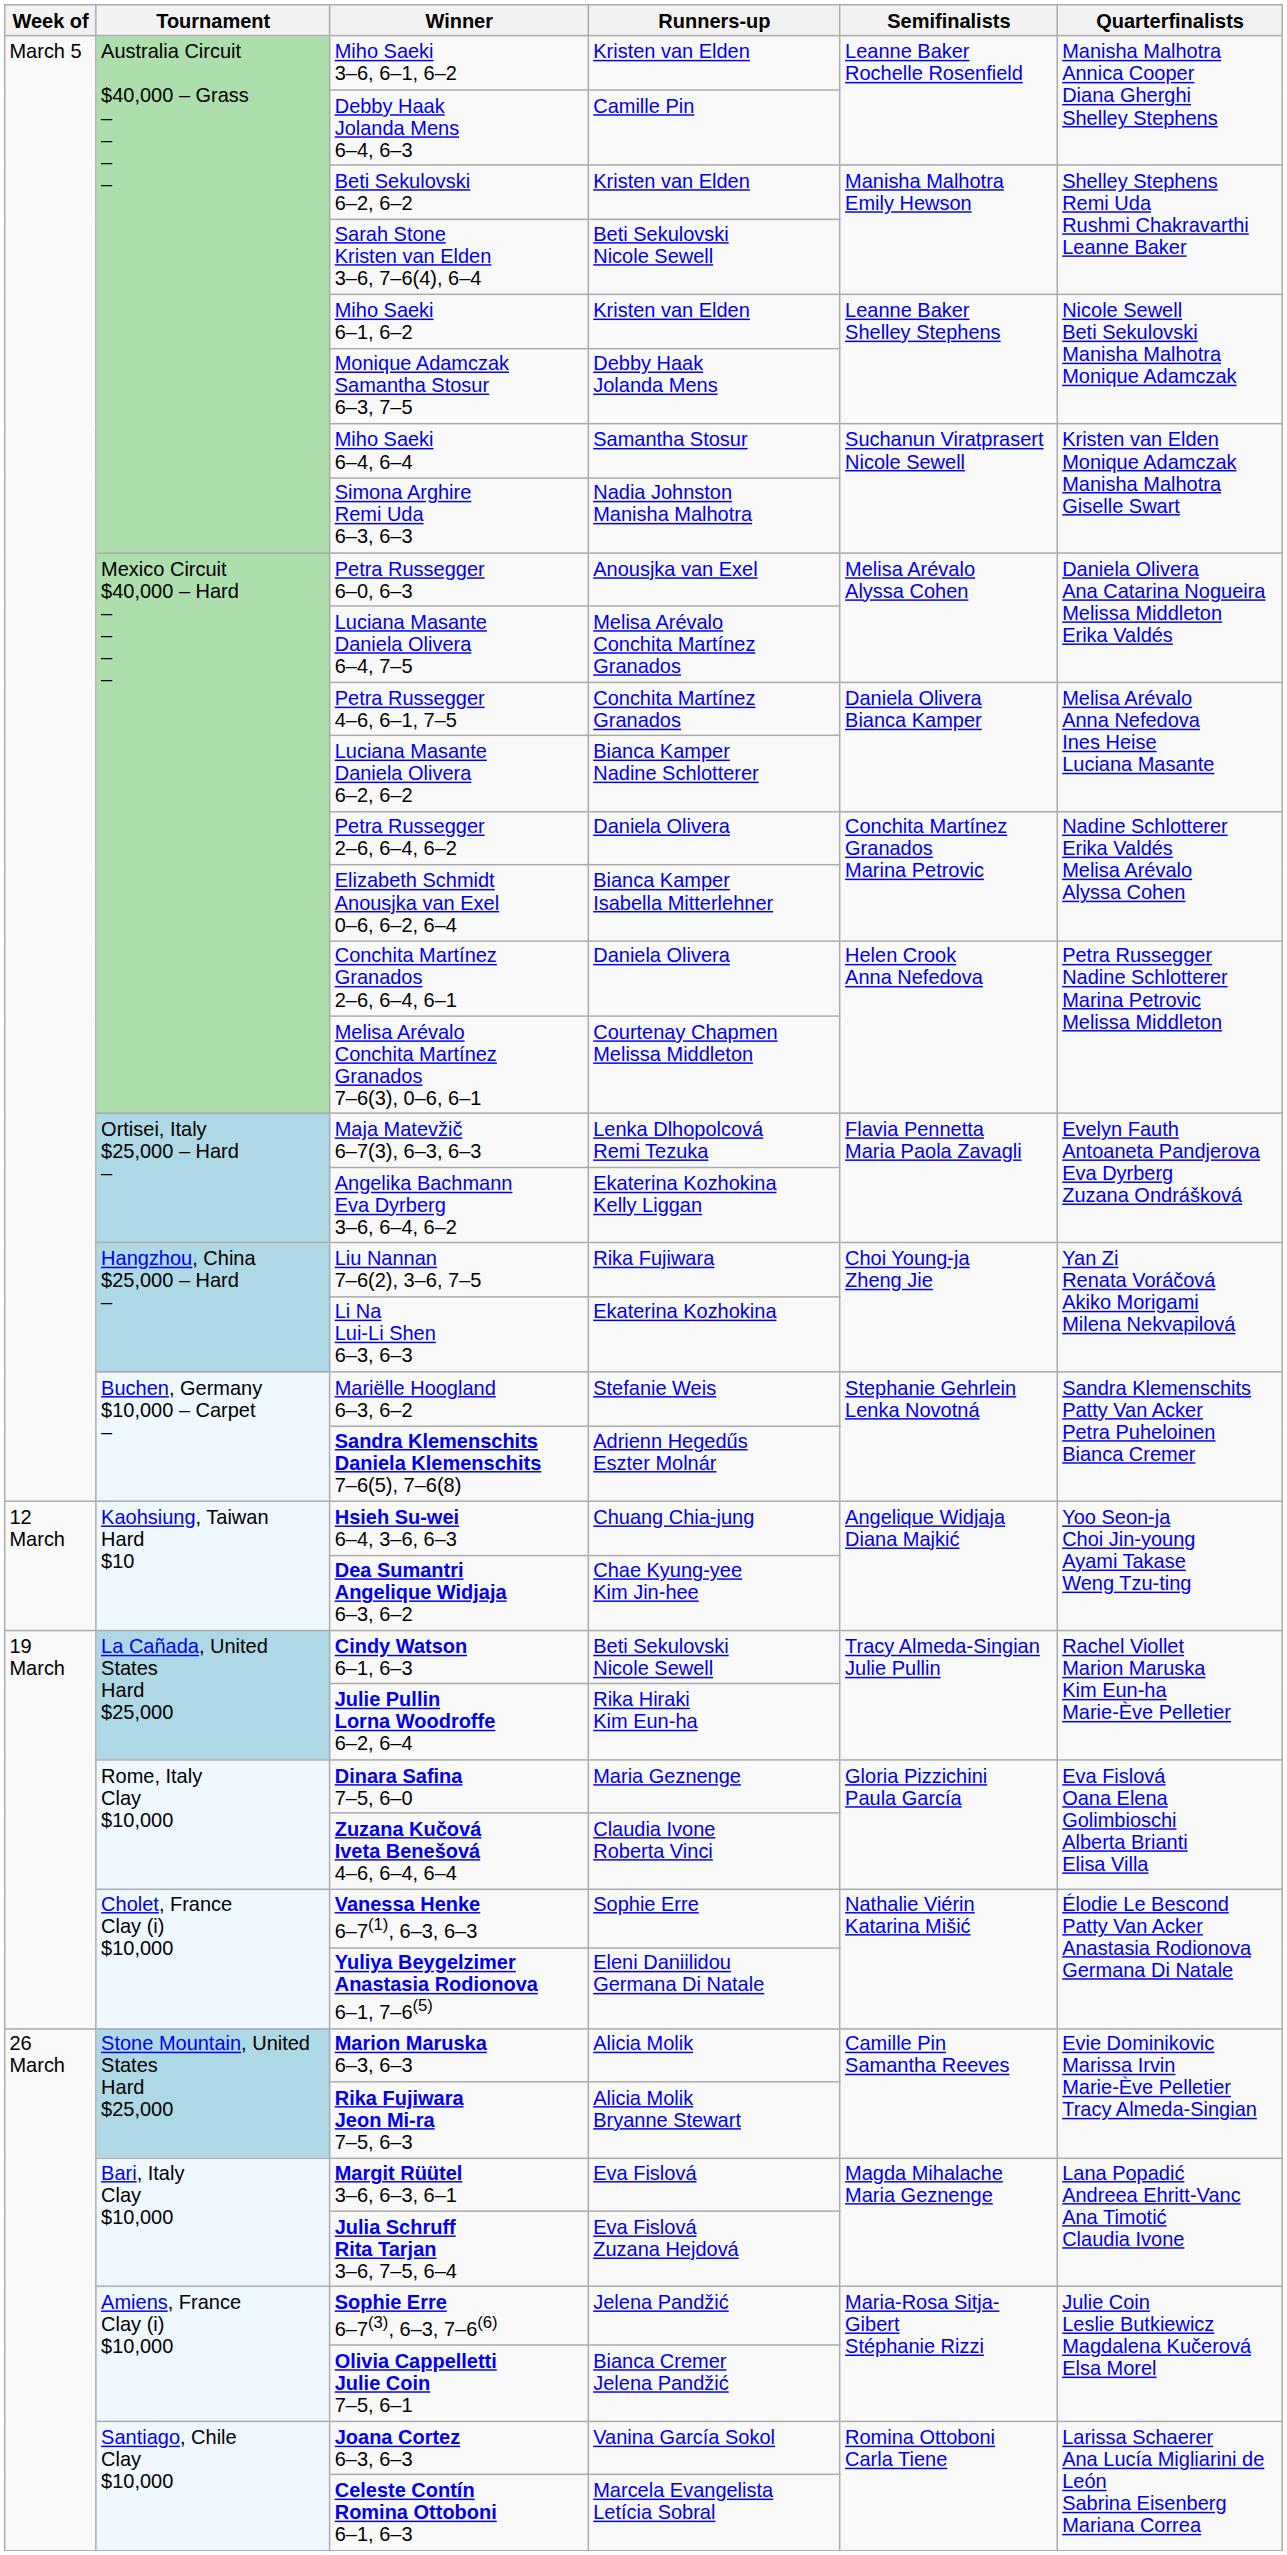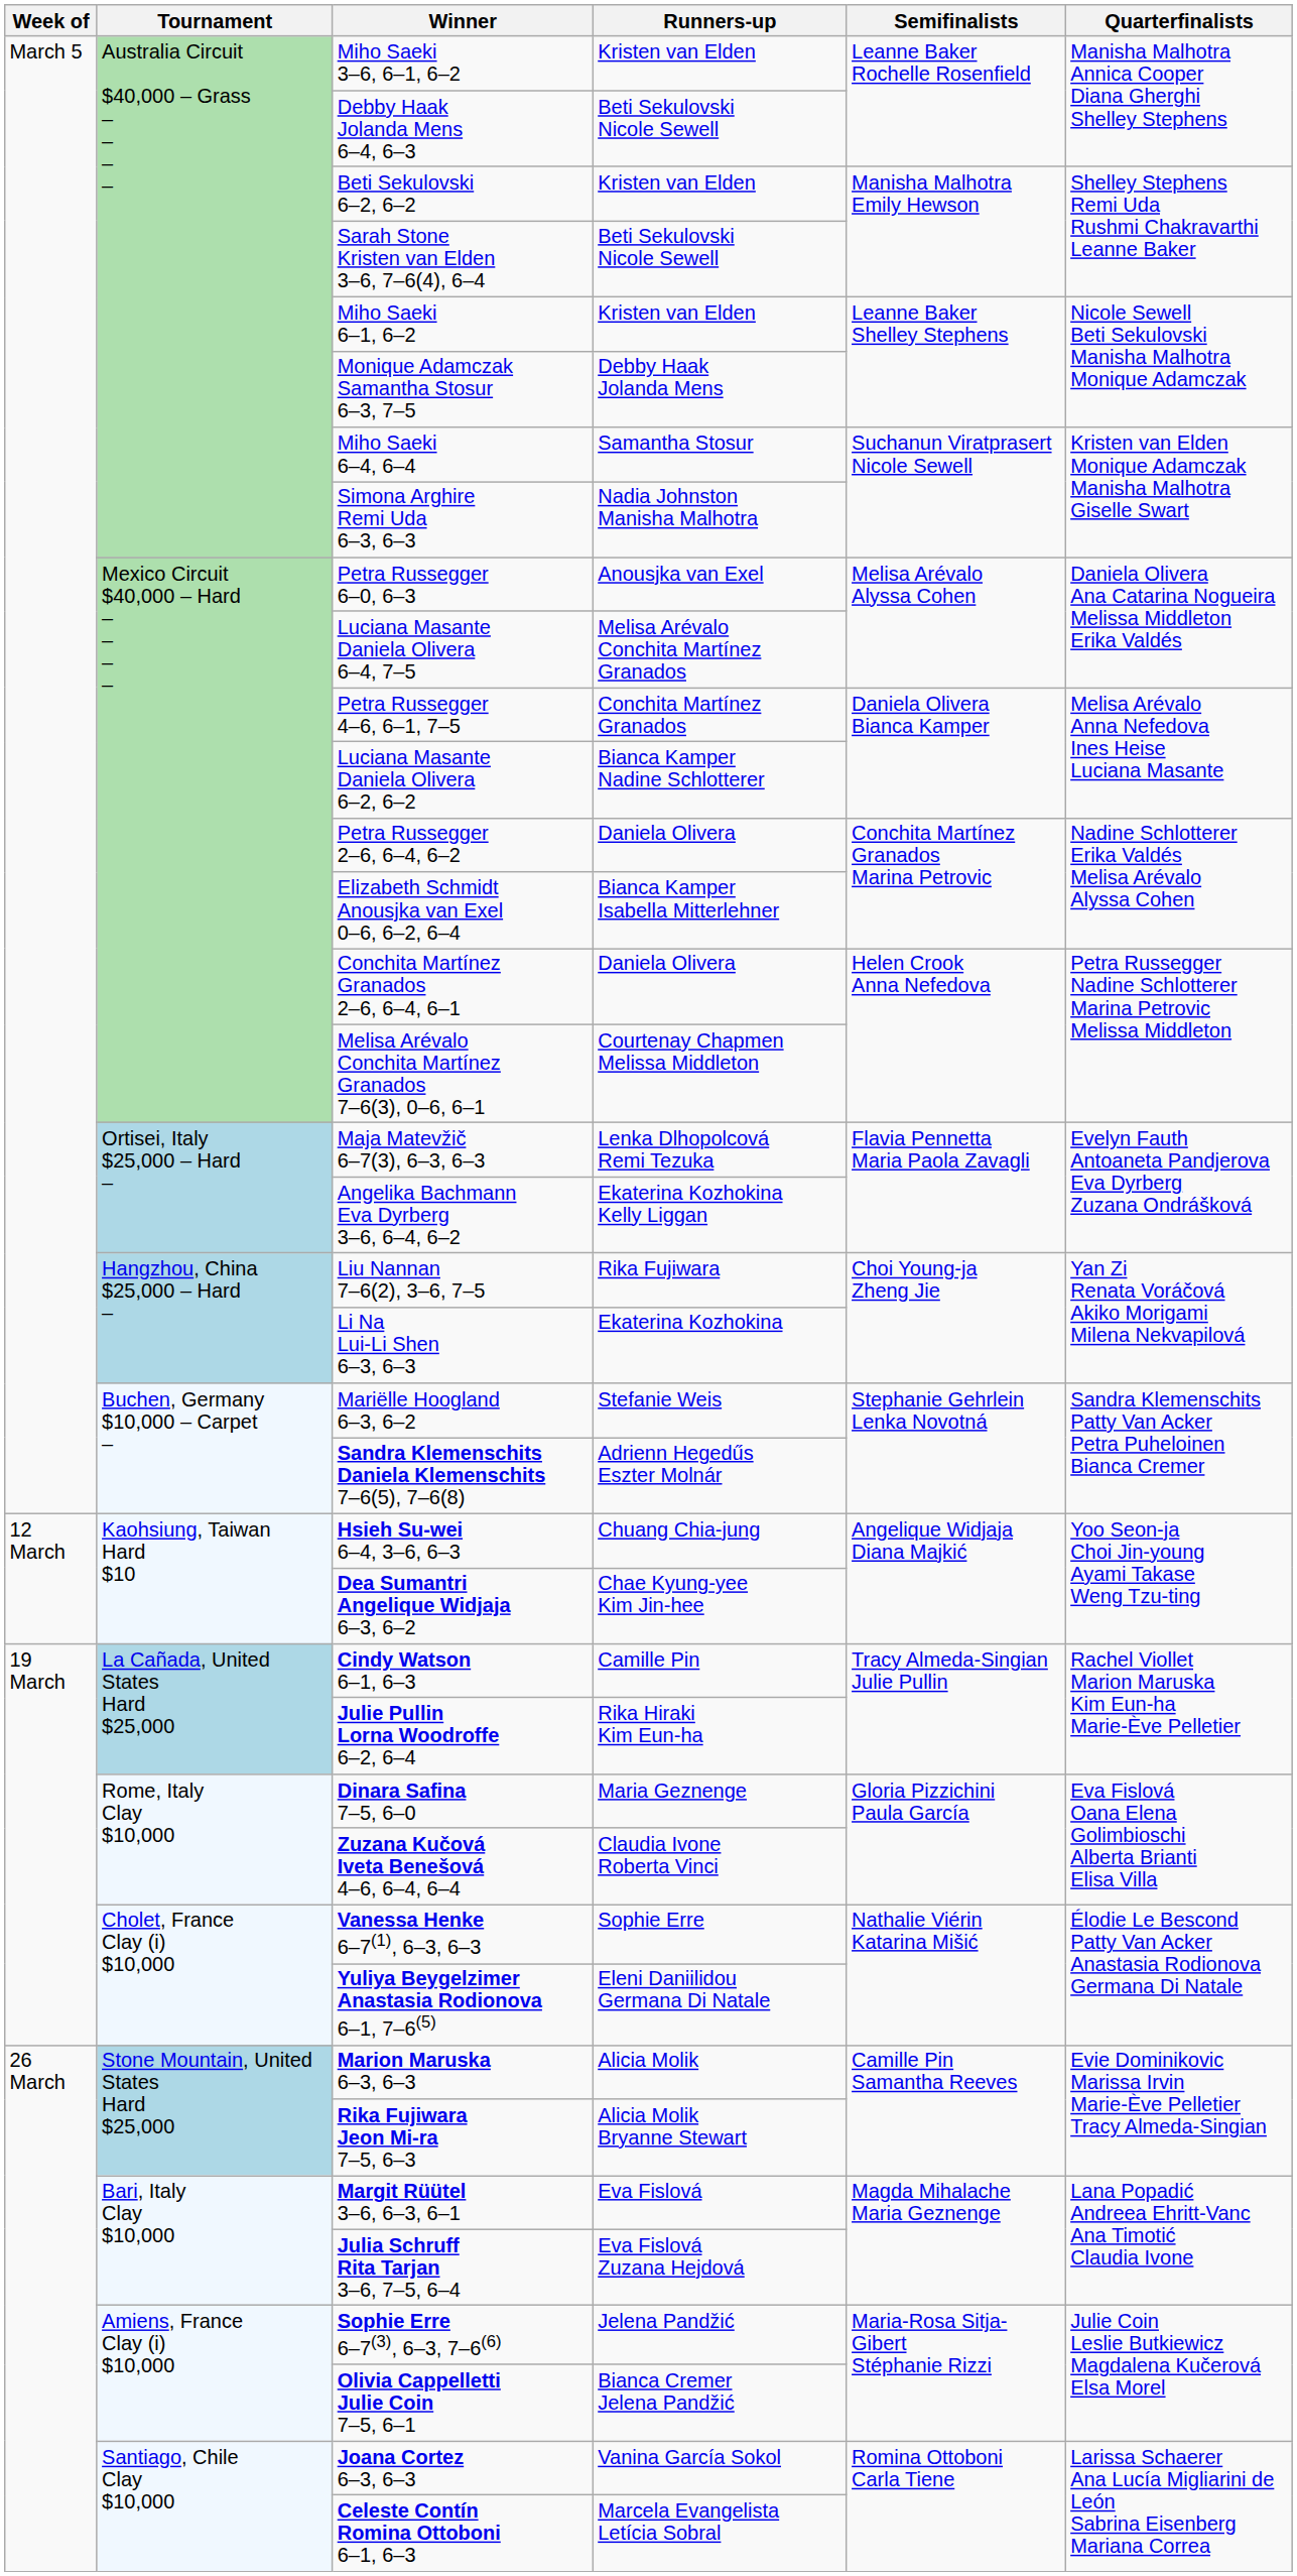Debby Haak Jolanda Mens 6–4, 6–3 | Runners-up: Camille Pin -> Beti Sekulovski Nicole Sewell
Cindy Watson 6–1, 6–3 | Runners-up: Beti Sekulovski Nicole Sewell -> Camille Pin
